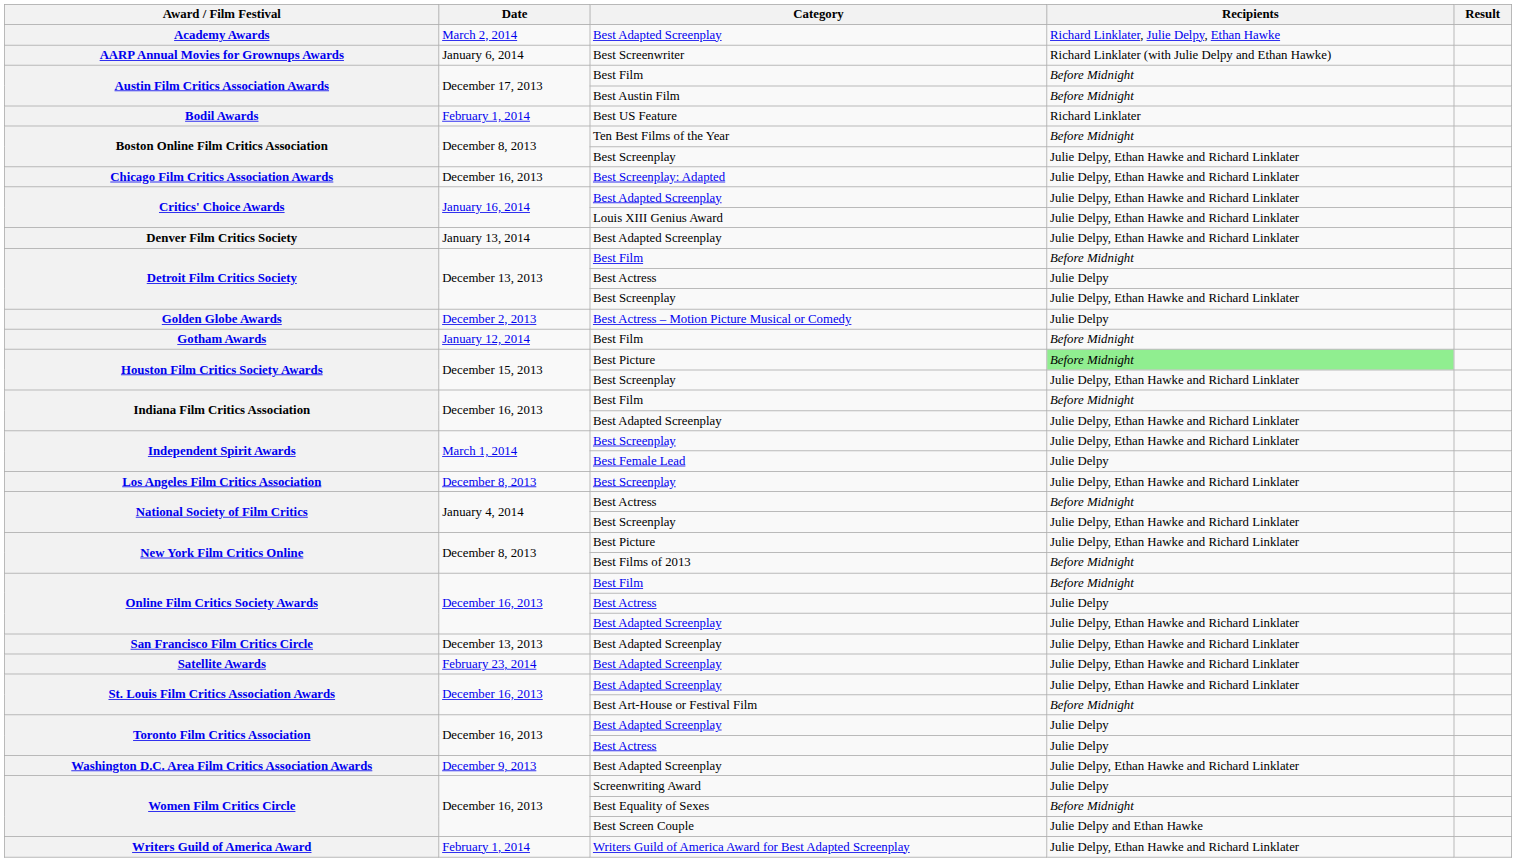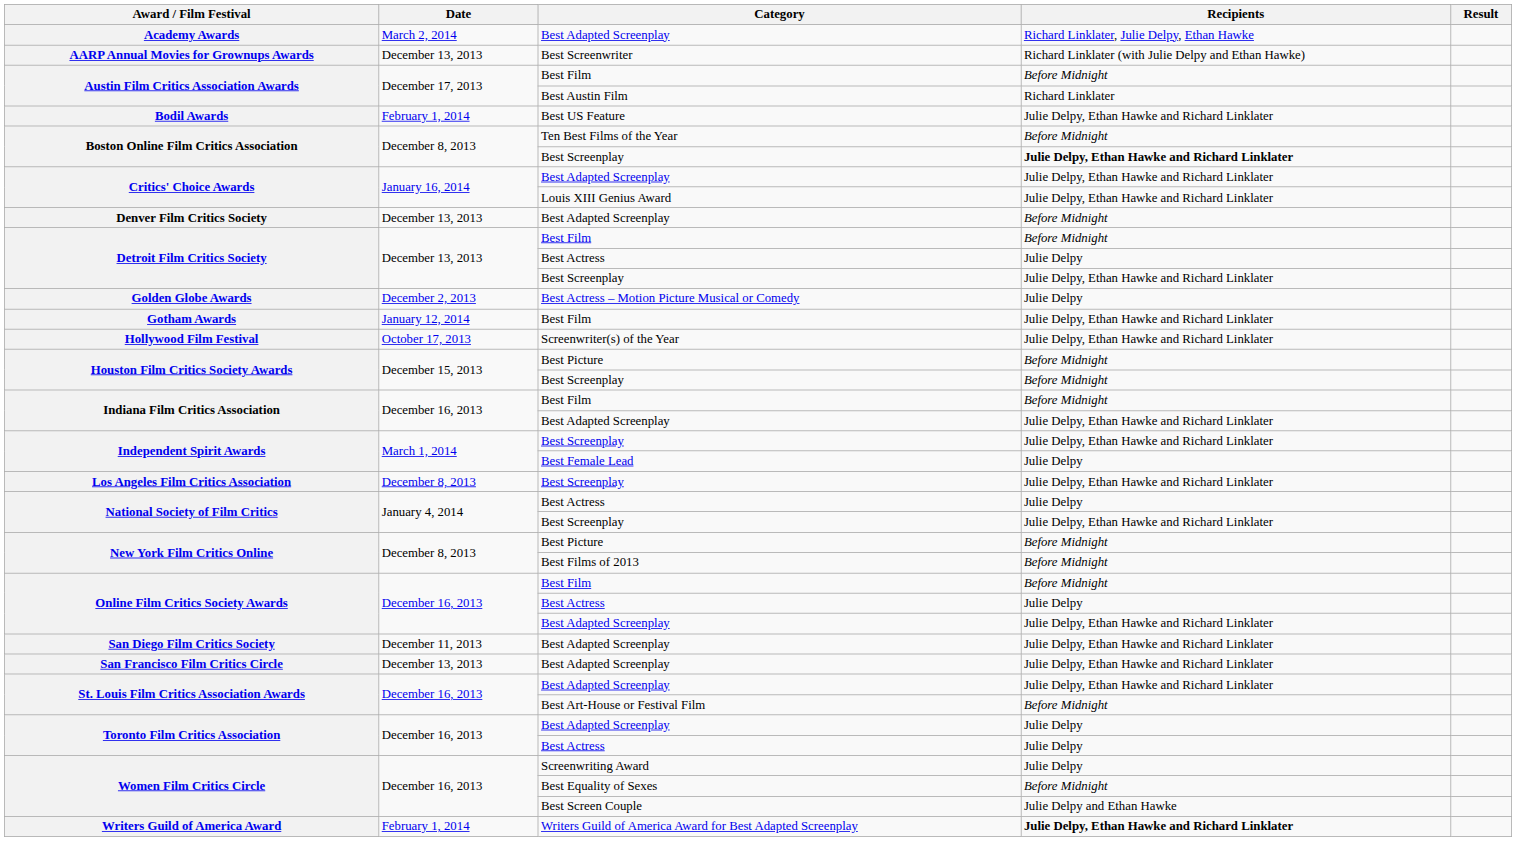AARP Annual Movies for Grownups Awards | Date: January 6, 2014 -> December 13, 2013
Austin Film Critics Association Awards / Best Austin Film | Recipients: Before Midnight -> Richard Linklater
Bodil Awards | Recipients: Richard Linklater -> Julie Delpy, Ethan Hawke and Richard Linklater
Boston Online Film Critics Association / Best Screenplay | Recipients: normal -> bold
- row: Chicago Film Critics Association Awards | December 16, 2013 | Best Screenplay: Adapted | Julie Delpy, Ethan Hawke and Richard Linklater
Denver Film Critics Society | Date: January 13, 2014 -> December 13, 2013
Denver Film Critics Society | Recipients: Julie Delpy, Ethan Hawke and Richard Linklater -> Before Midnight
Gotham Awards | Recipients: Before Midnight -> Julie Delpy, Ethan Hawke and Richard Linklater
+ row: Hollywood Film Festival | October 17, 2013 | Screenwriter(s) of the Year | Julie Delpy, Ethan Hawke and Richard Linklater
Houston Film Critics Society Awards / Best Picture | Recipients: lightgreen background -> no background
Houston Film Critics Society Awards / Best Screenplay | Recipients: Julie Delpy, Ethan Hawke and Richard Linklater -> Before Midnight
National Society of Film Critics / Best Actress | Recipients: Before Midnight -> Julie Delpy
New York Film Critics Online / Best Picture | Recipients: Julie Delpy, Ethan Hawke and Richard Linklater -> Before Midnight
+ row: San Diego Film Critics Society | December 11, 2013 | Best Adapted Screenplay | Julie Delpy, Ethan Hawke and Richard Linklater
- row: Satellite Awards | February 23, 2014 | Best Adapted Screenplay | Julie Delpy, Ethan Hawke and Richard Linklater
- row: Washington D.C. Area Film Critics Association Awards | December 9, 2013 | Best Adapted Screenplay | Julie Delpy, Ethan Hawke and Richard Linklater
Writers Guild of America Award | Recipients: normal -> bold
